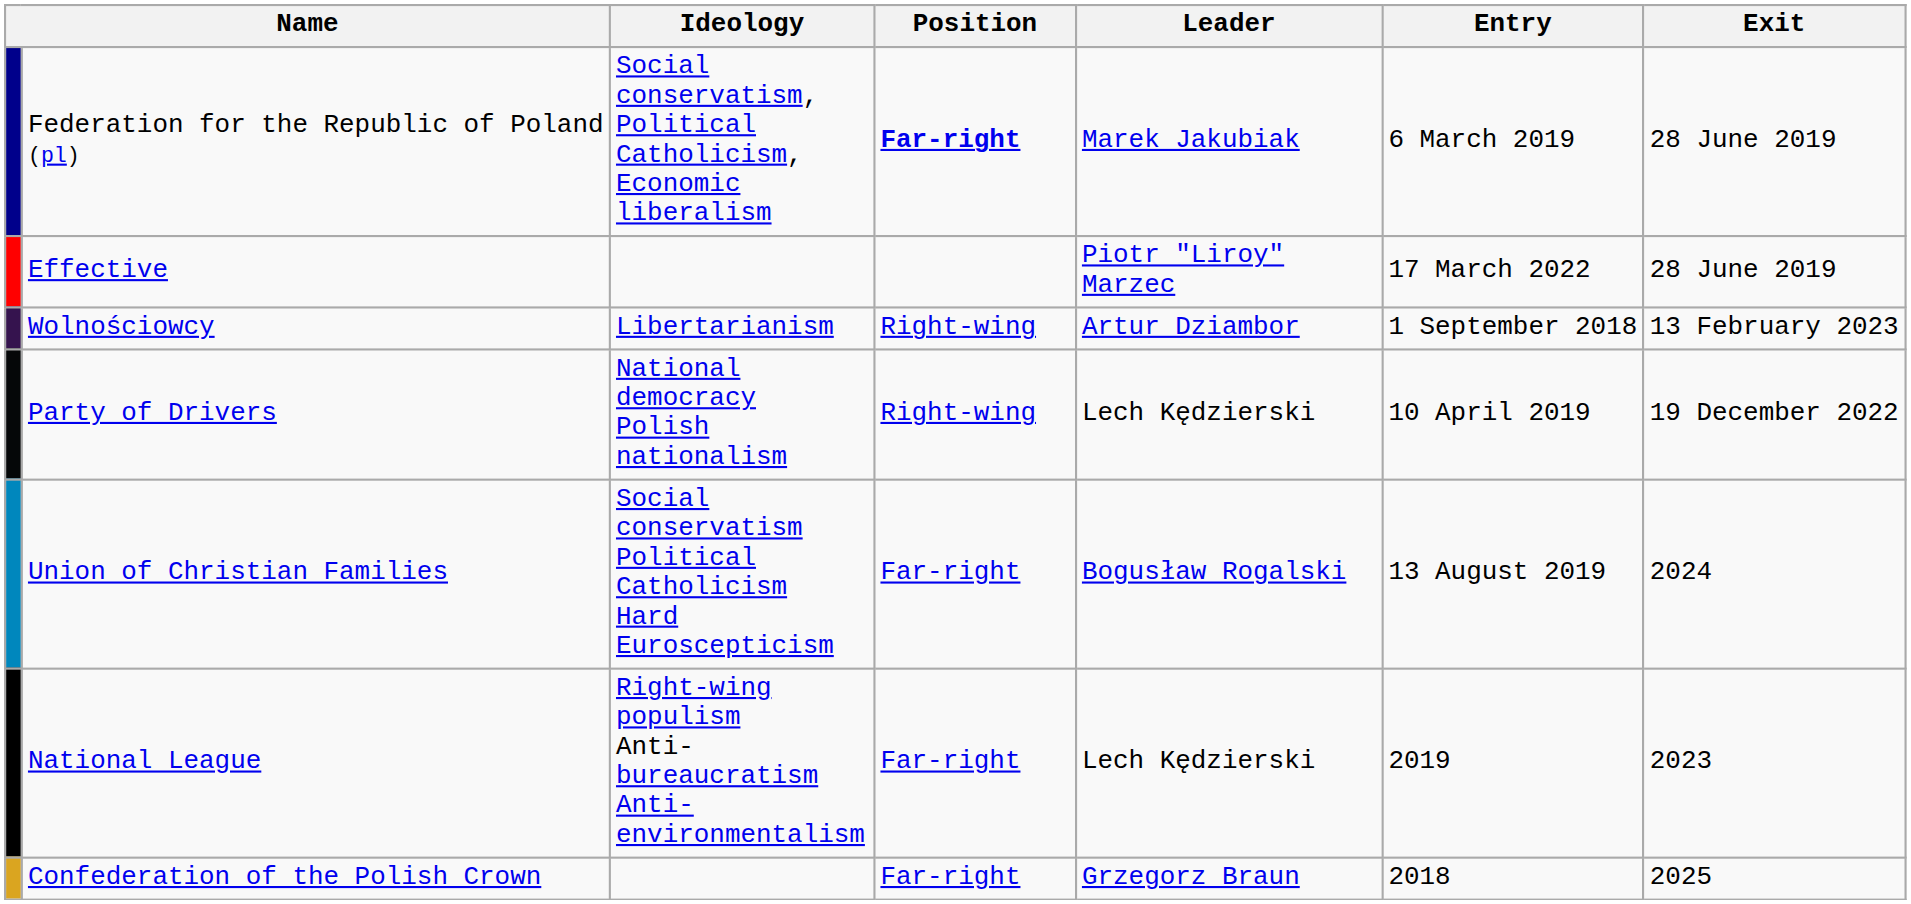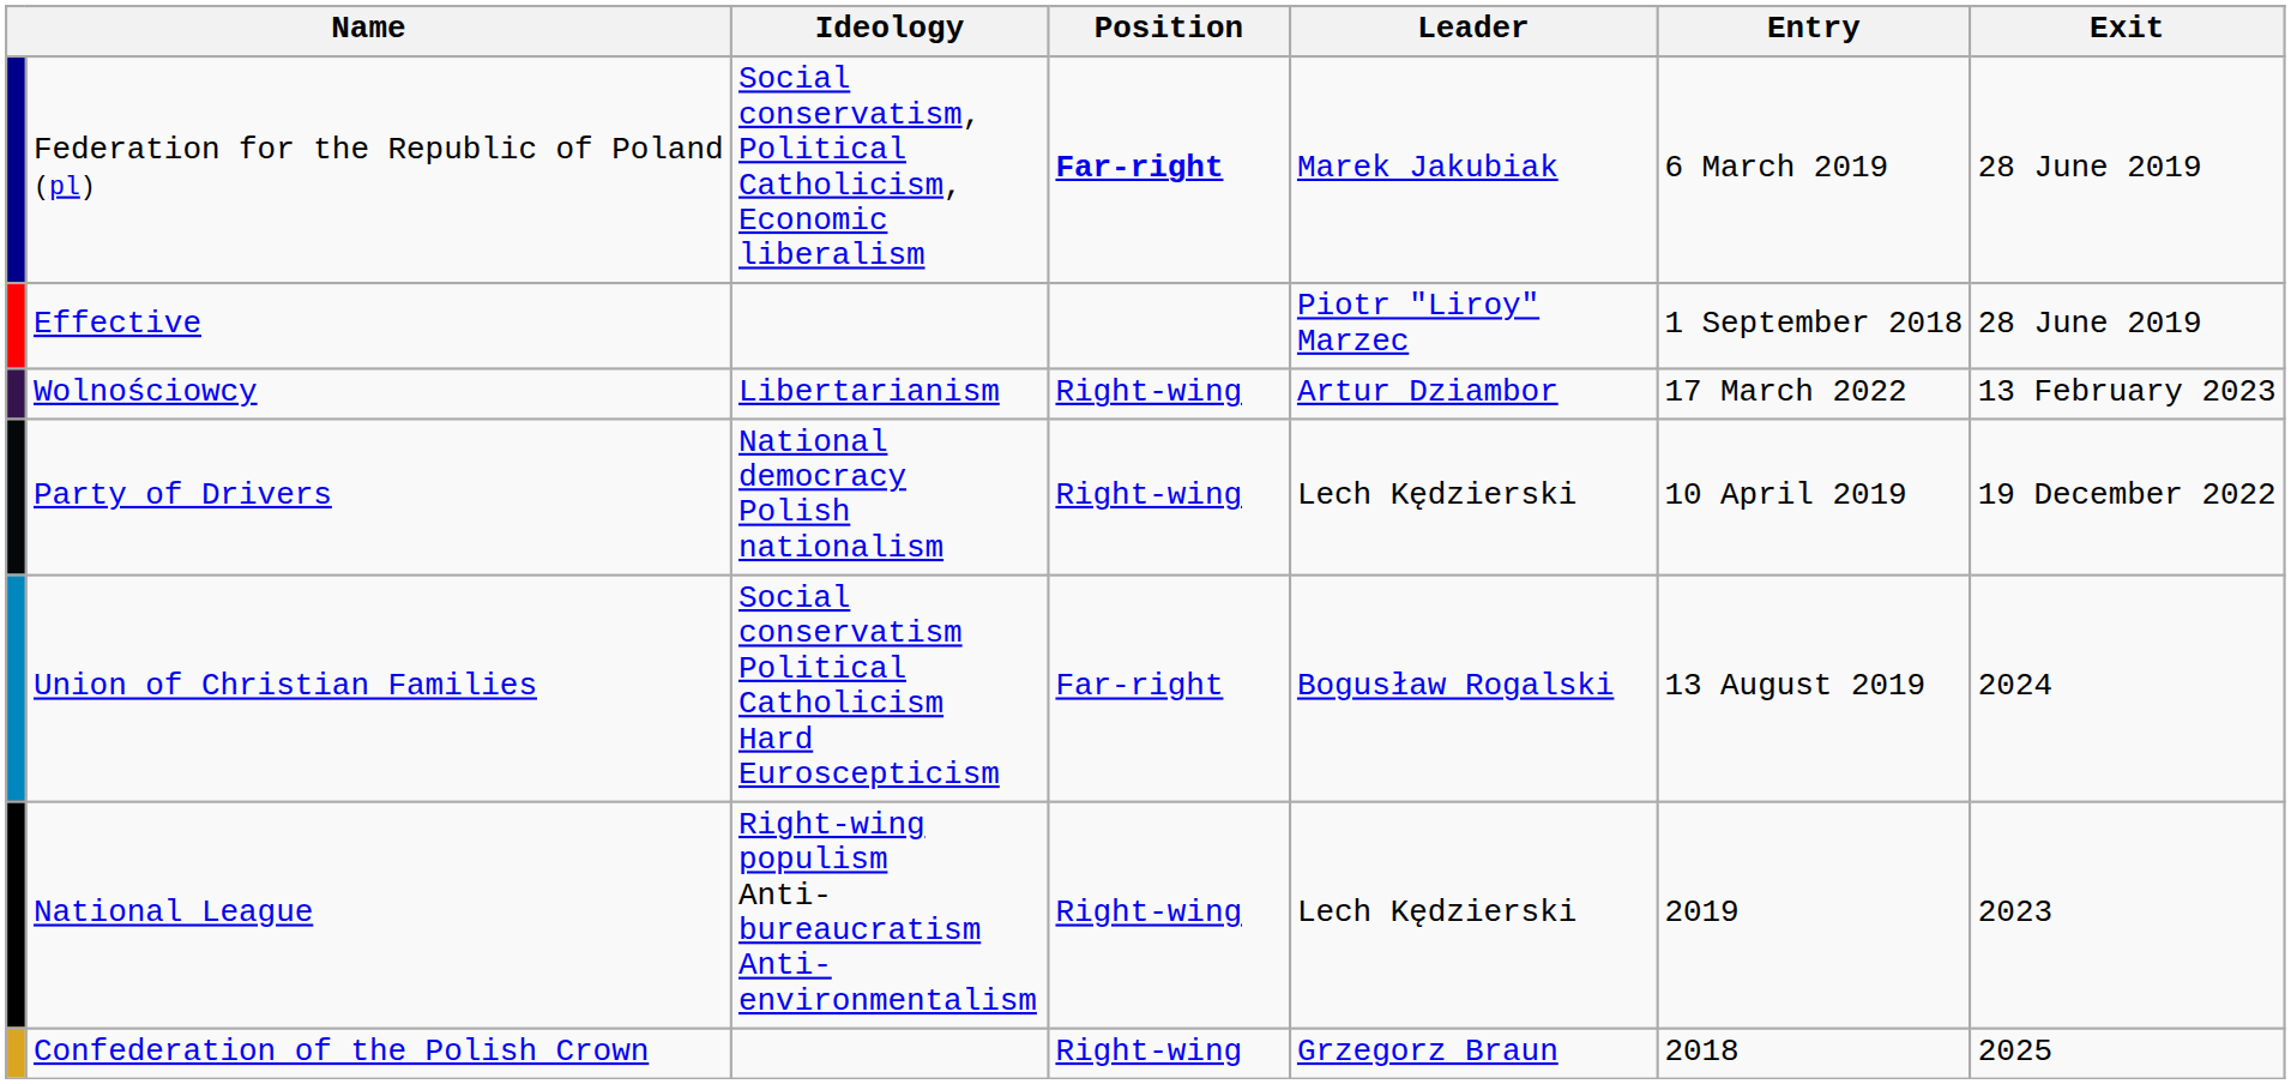Effective | Entry: 17 March 2022 -> 1 September 2018
Wolnościowcy | Entry: 1 September 2018 -> 17 March 2022
National League | Position: Far-right -> Right-wing
Confederation of the Polish Crown | Position: Far-right -> Right-wing
